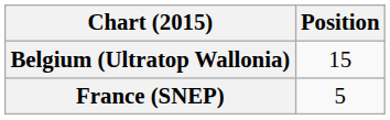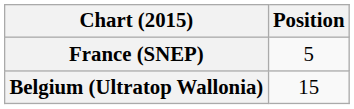rows swapped: Belgium (Ultratop Wallonia) <-> France (SNEP)
